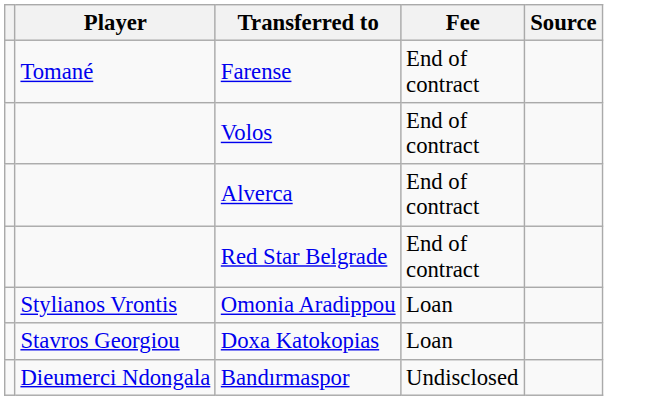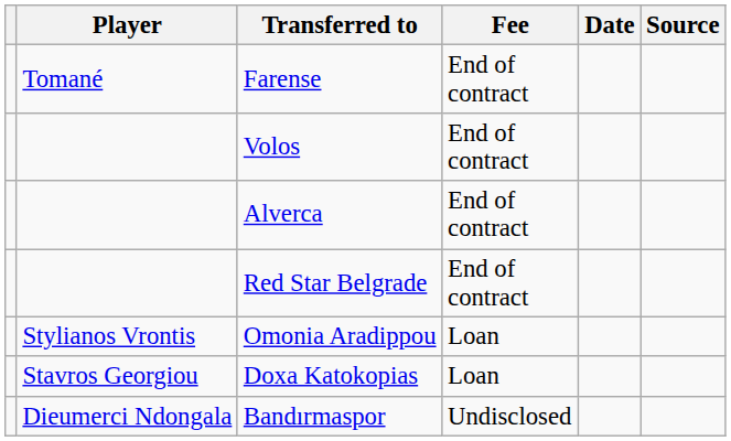+ column: Date
